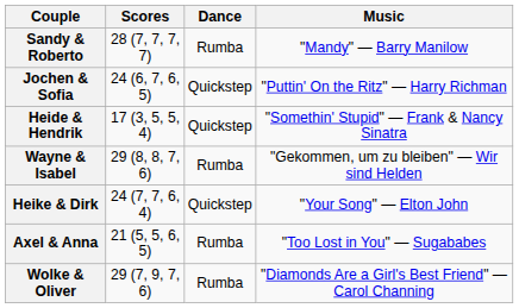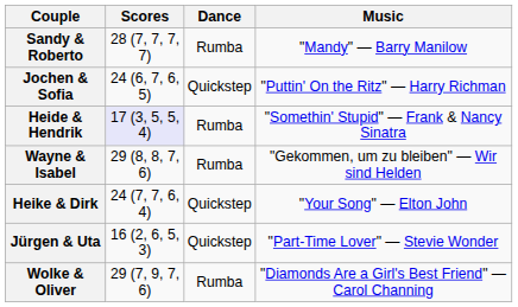Heide & Hendrik | Scores: no background -> lavender background
Heide & Hendrik | Dance: Quickstep -> Rumba
+ row: Jürgen & Uta | 16 (2, 6, 5, 3) | Quickstep | "Part-Time Lover" — Stevie Wonder
- row: Axel & Anna | 21 (5, 5, 6, 5) | Rumba | "Too Lost in You" — Sugababes
